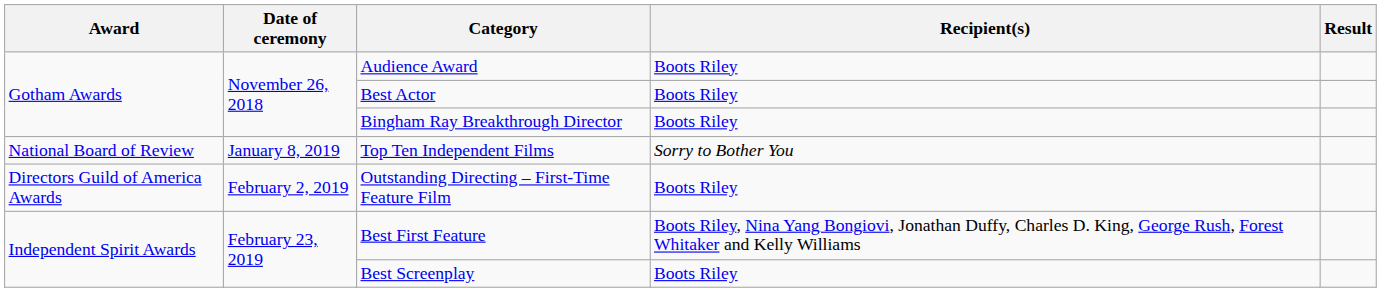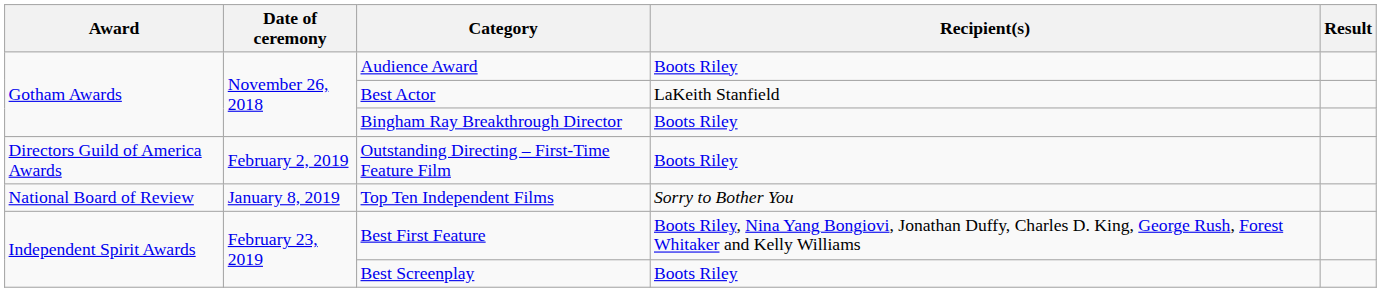Best Actor | Recipient(s): Boots Riley -> LaKeith Stanfield
rows swapped: Top Ten Independent Films <-> Outstanding Directing – First-Time Feature Film
